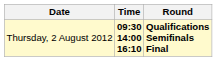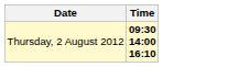- column: Round | Qualifications Semifinals Final
